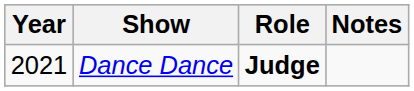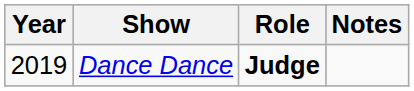Dance Dance | Year: 2021 -> 2019
